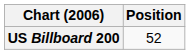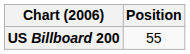US Billboard 200 | Position: 52 -> 55
